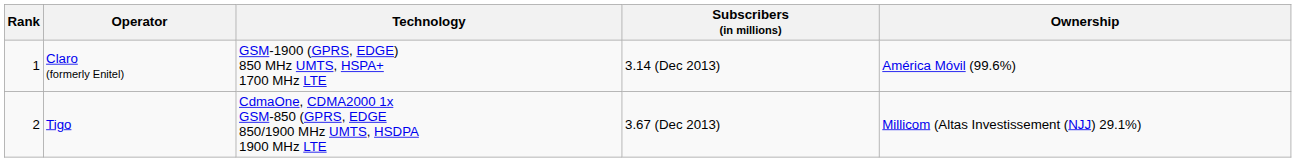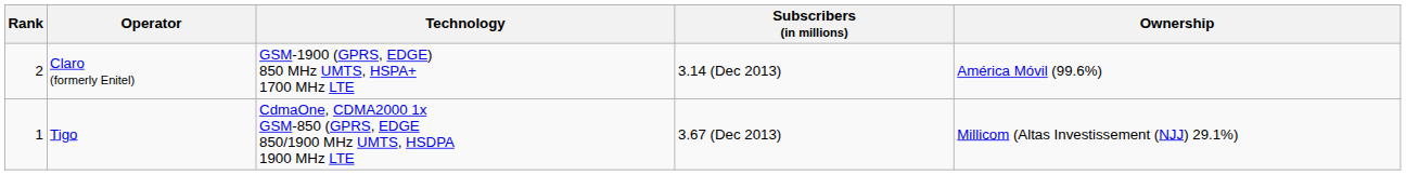Claro (formerly Enitel) | Rank: 1 -> 2
Tigo | Rank: 2 -> 1
